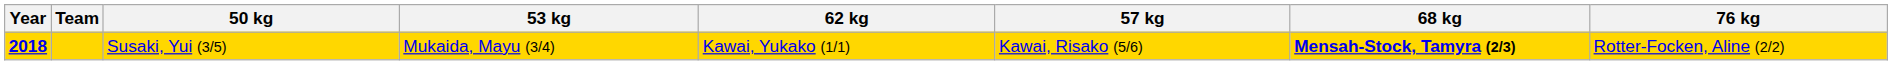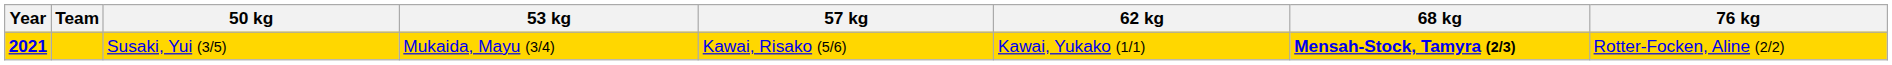columns swapped: 57 kg <-> 62 kg
Susaki, Yui (3/5) | Year: 2018 -> 2021
